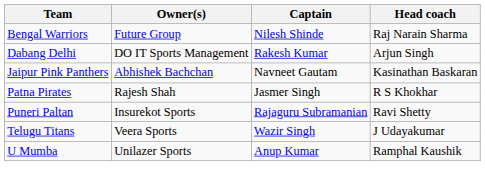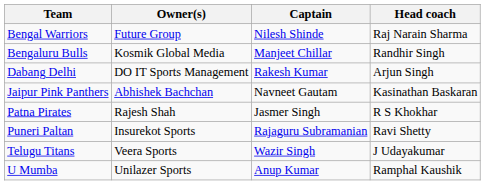+ row: Bengaluru Bulls | Kosmik Global Media | Manjeet Chillar | Randhir Singh
